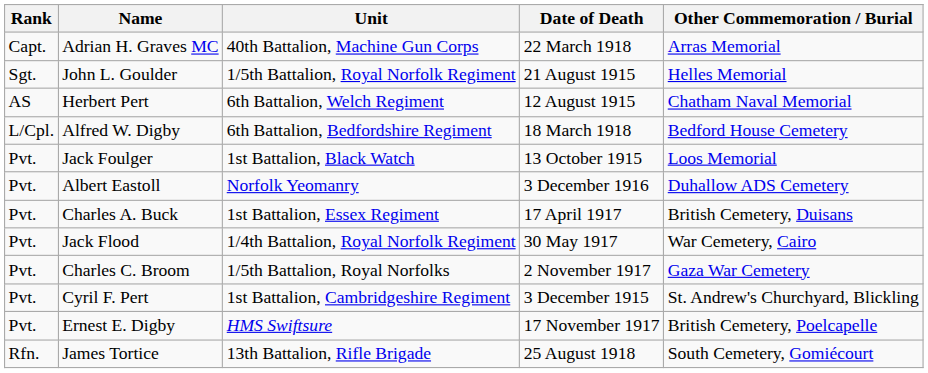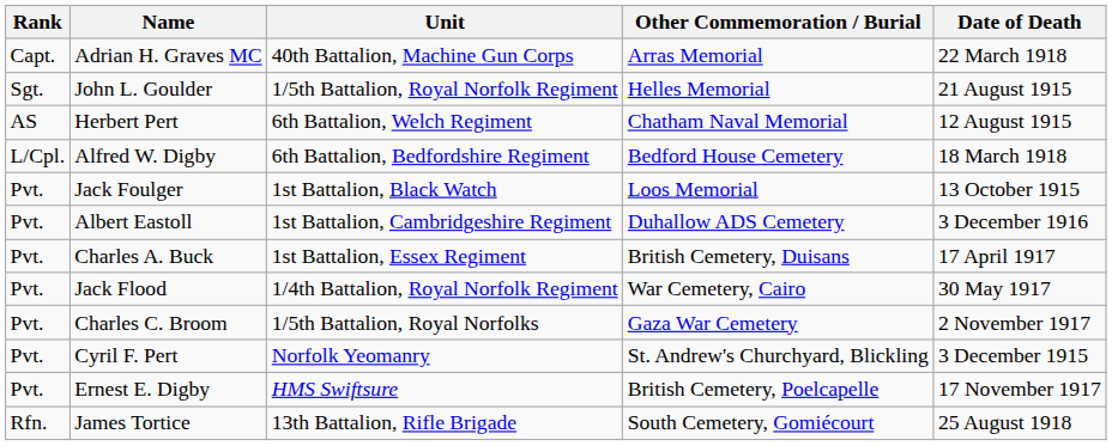columns swapped: Date of Death <-> Other Commemoration / Burial
Albert Eastoll | Unit: Norfolk Yeomanry -> 1st Battalion, Cambridgeshire Regiment
Cyril F. Pert | Unit: 1st Battalion, Cambridgeshire Regiment -> Norfolk Yeomanry
